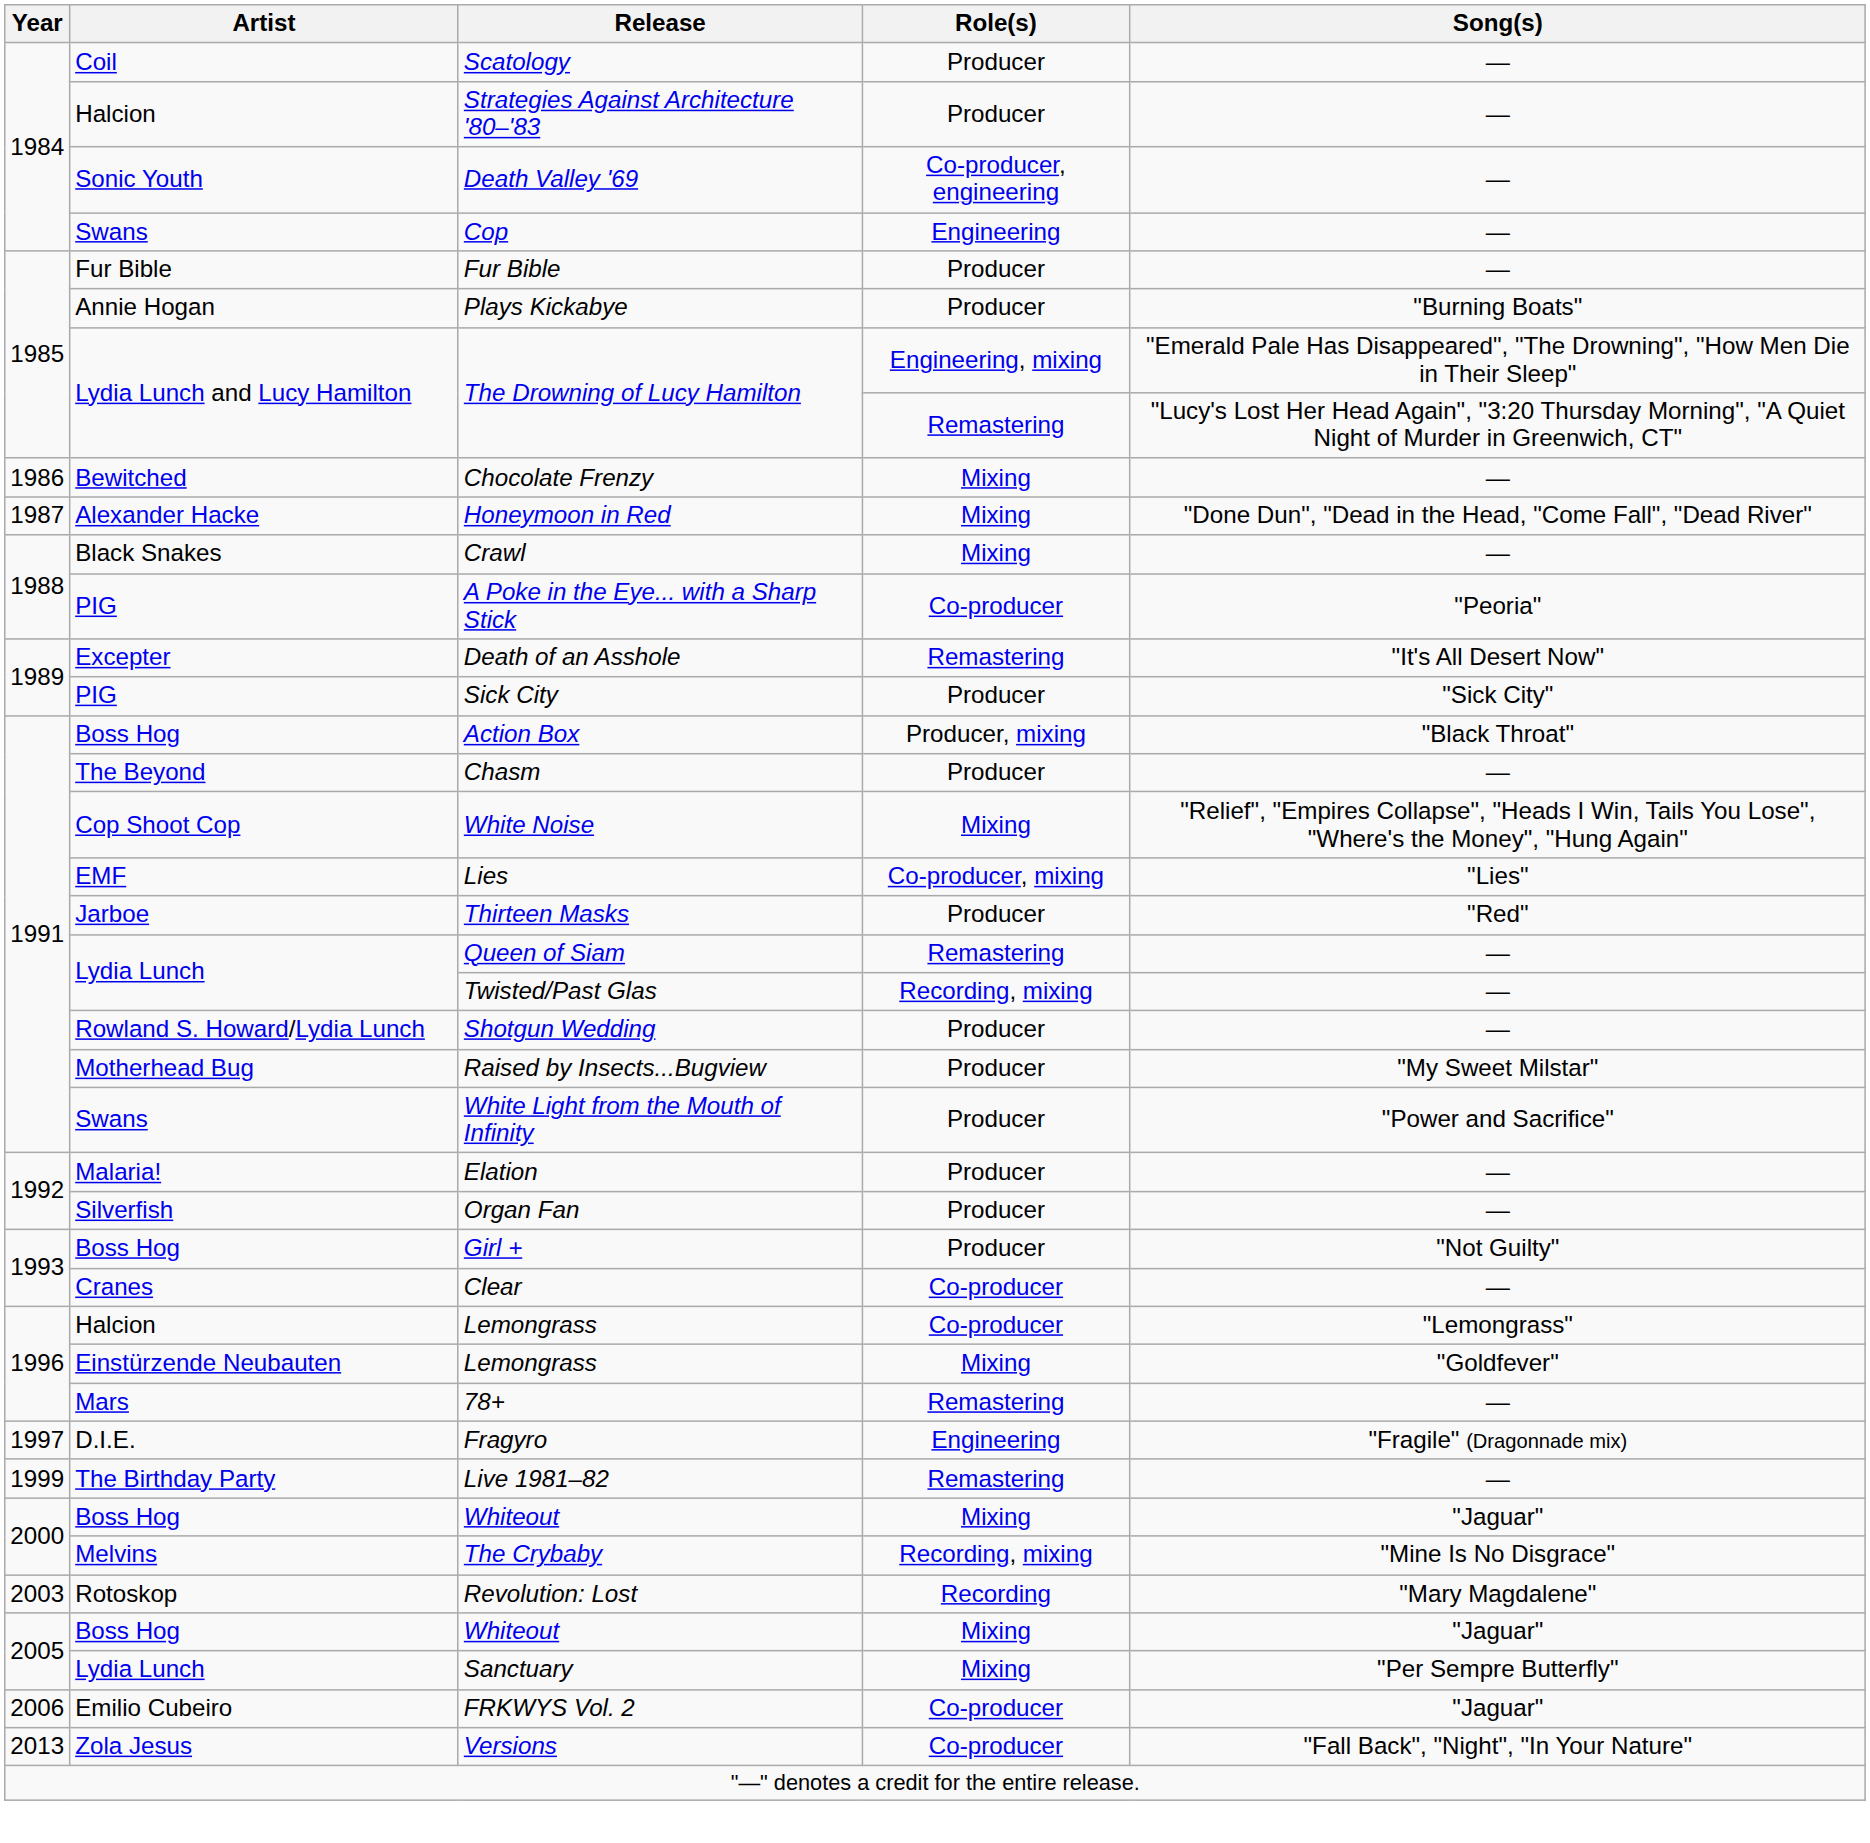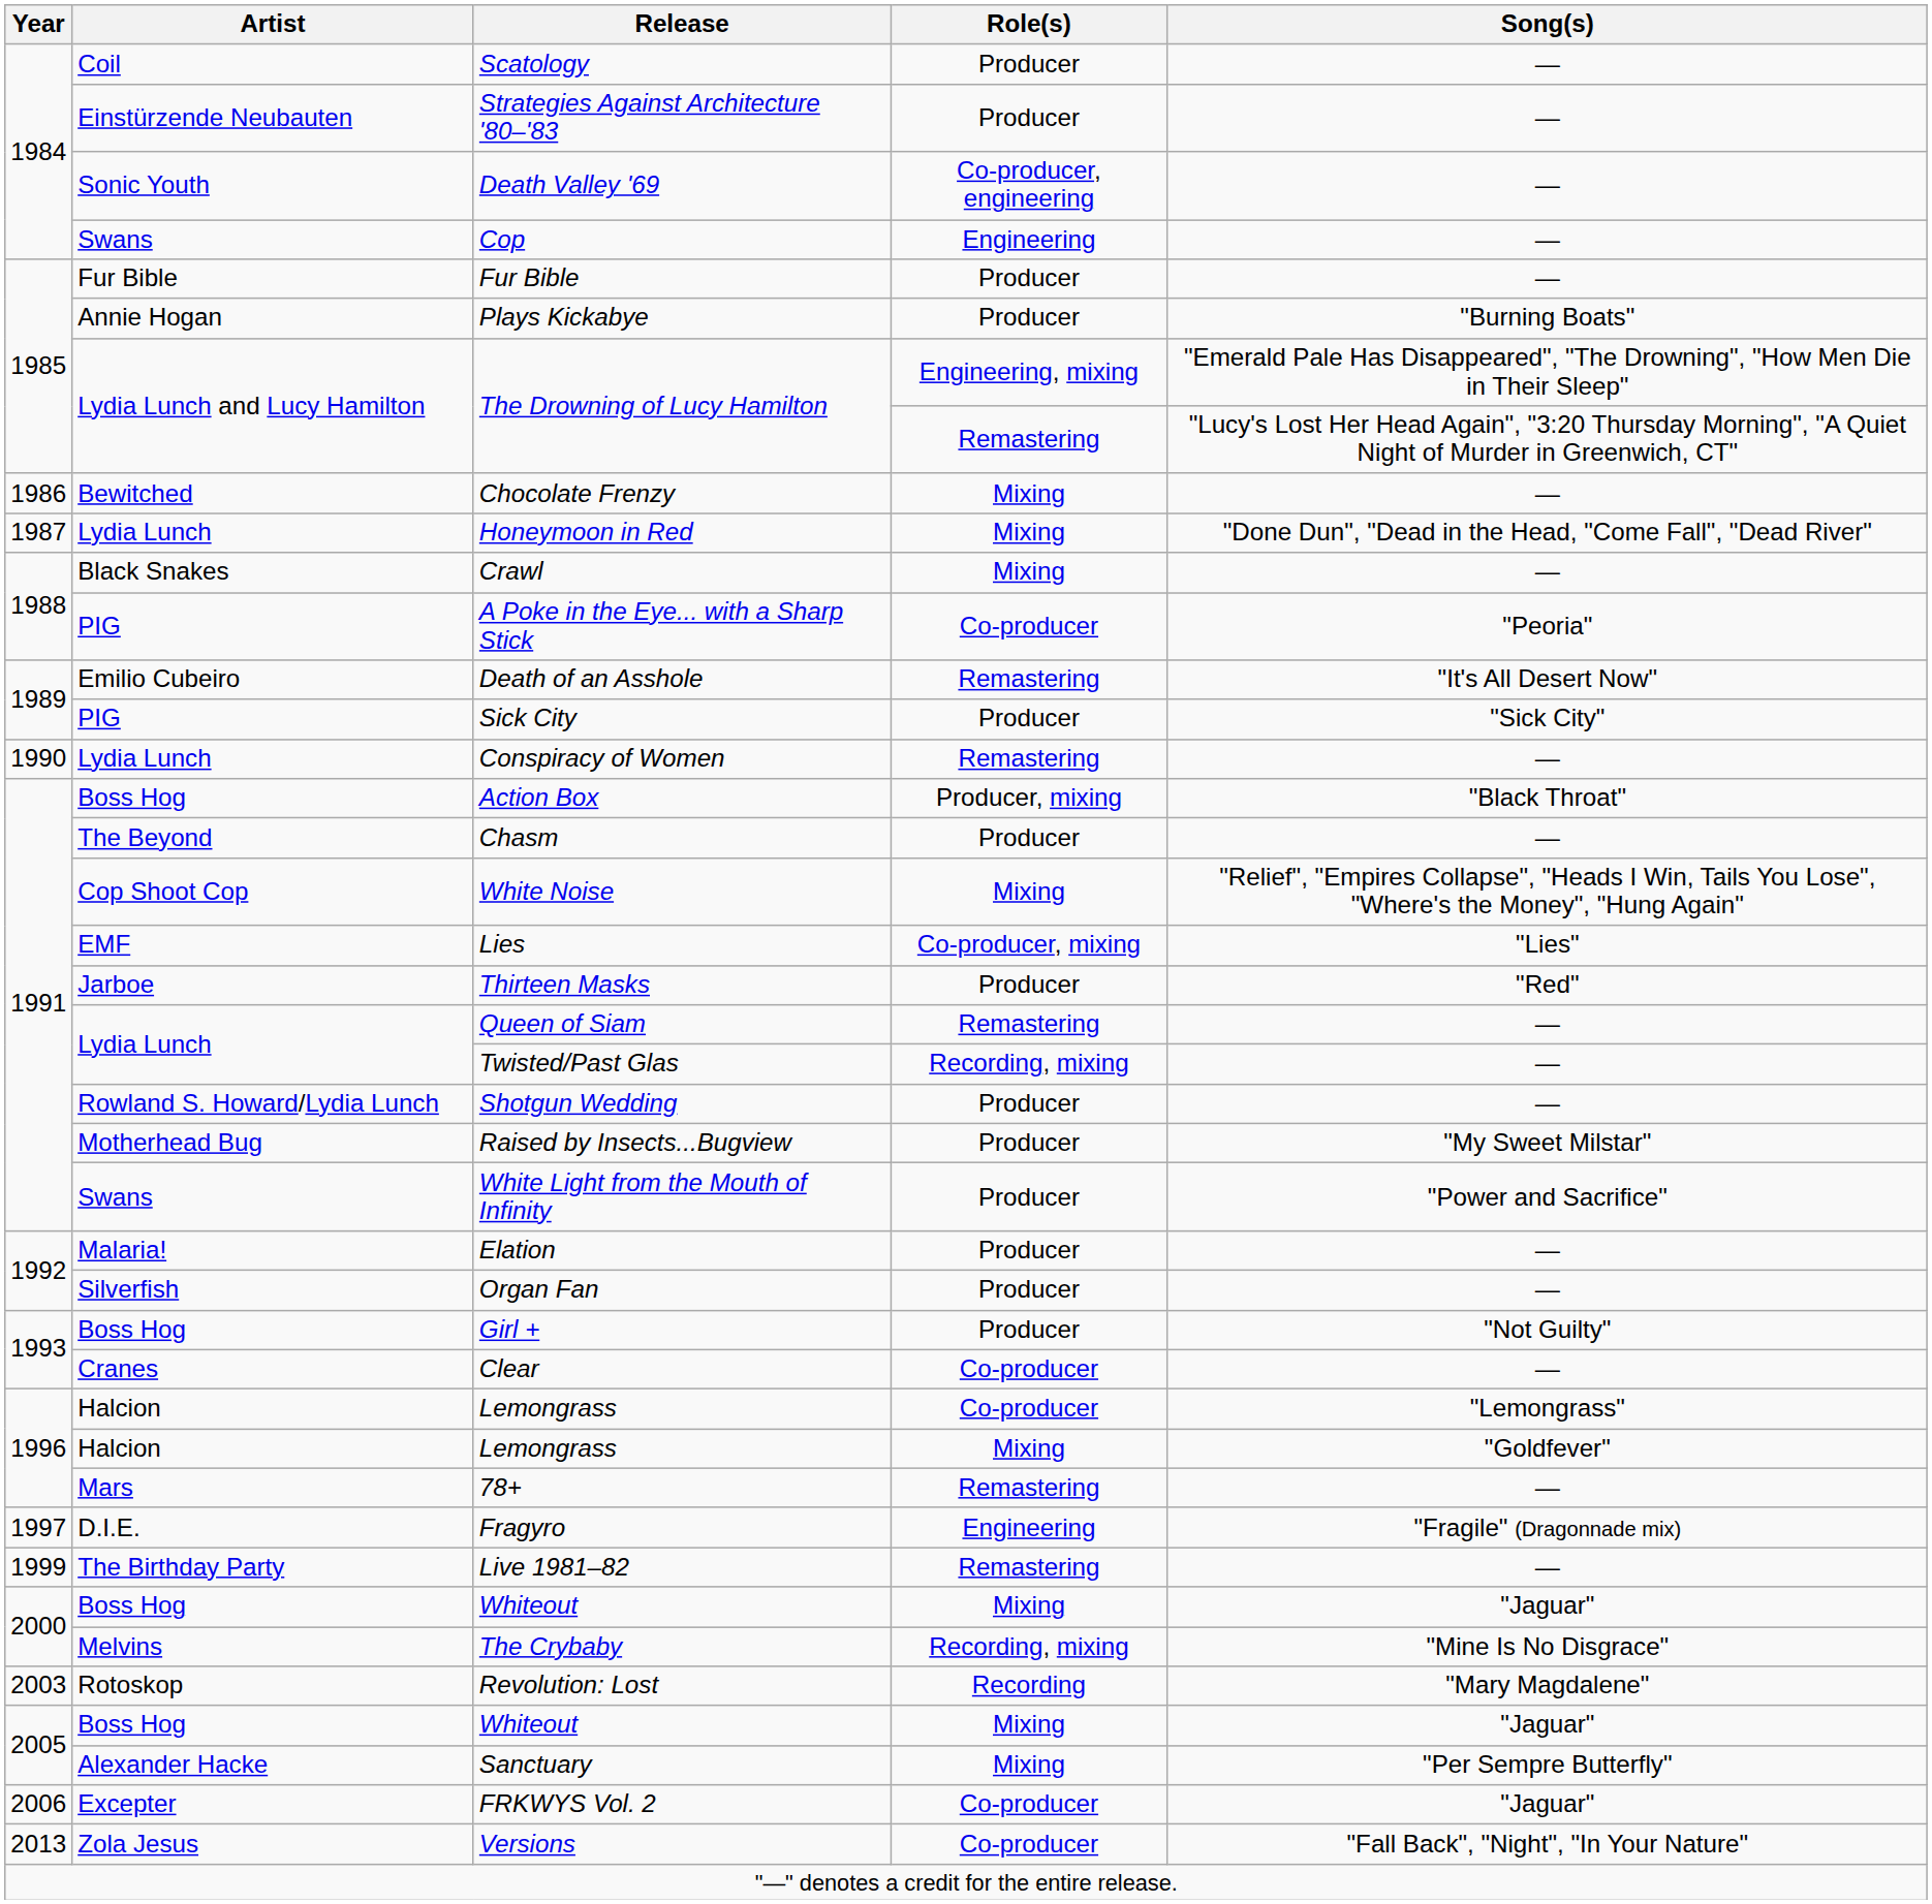Strategies Against Architecture '80–'83 | Artist: Halcion -> Einstürzende Neubauten
Honeymoon in Red | Artist: Alexander Hacke -> Lydia Lunch
Death of an Asshole | Artist: Excepter -> Emilio Cubeiro
+ row: 1990 | Lydia Lunch | Conspiracy of Women | Remastering | —
Lemongrass / Mixing | Artist: Einstürzende Neubauten -> Halcion
Sanctuary | Artist: Lydia Lunch -> Alexander Hacke
FRKWYS Vol. 2 | Artist: Emilio Cubeiro -> Excepter
